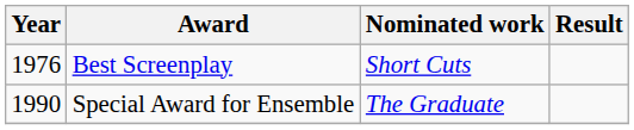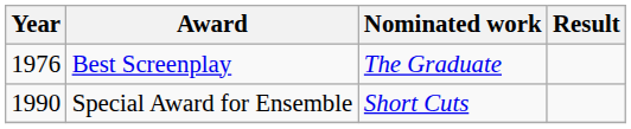Best Screenplay | Nominated work: Short Cuts -> The Graduate
Special Award for Ensemble | Nominated work: The Graduate -> Short Cuts
